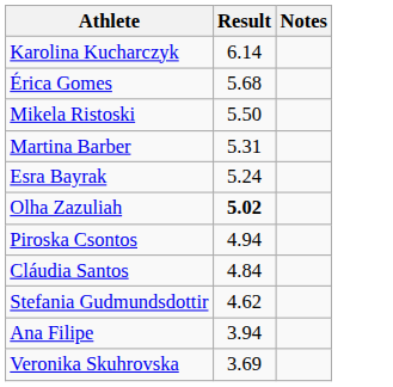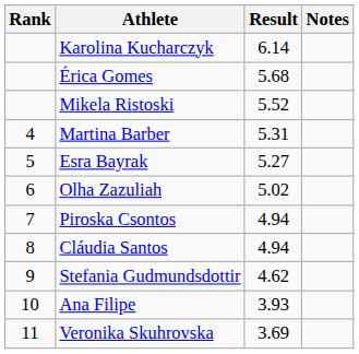+ column: Rank | 4 | 5 | 6 | 7 | 8 | 9 | 10 | 11
Mikela Ristoski | Result: 5.50 -> 5.52
Esra Bayrak | Result: 5.24 -> 5.27
Olha Zazuliah | Result: bold -> normal
Cláudia Santos | Result: 4.84 -> 4.94
Ana Filipe | Result: 3.94 -> 3.93
